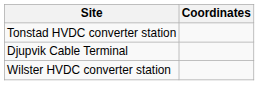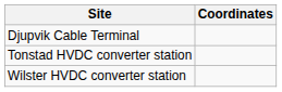rows swapped: Tonstad HVDC converter station <-> Djupvik Cable Terminal
